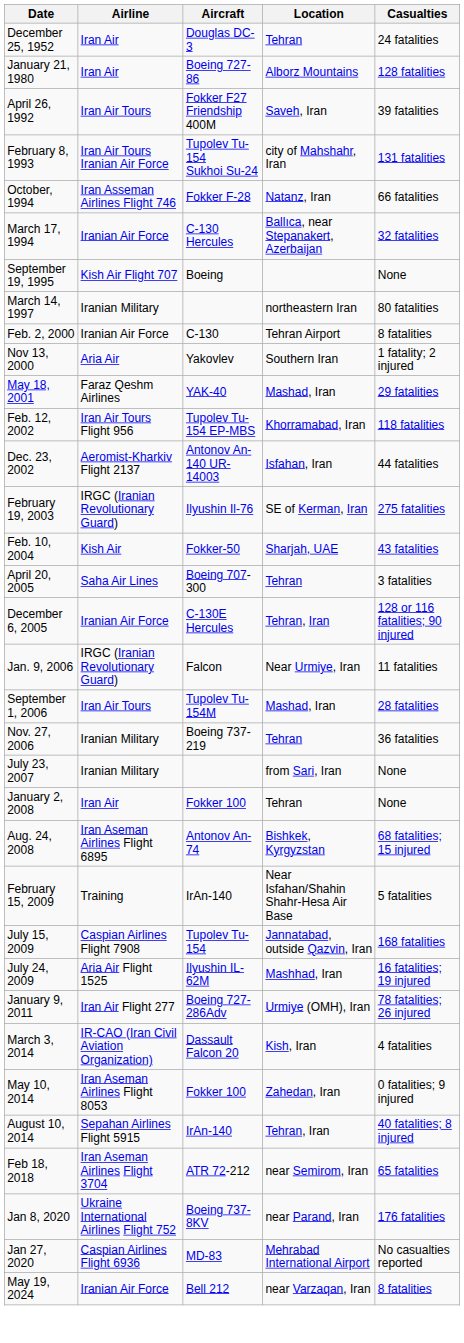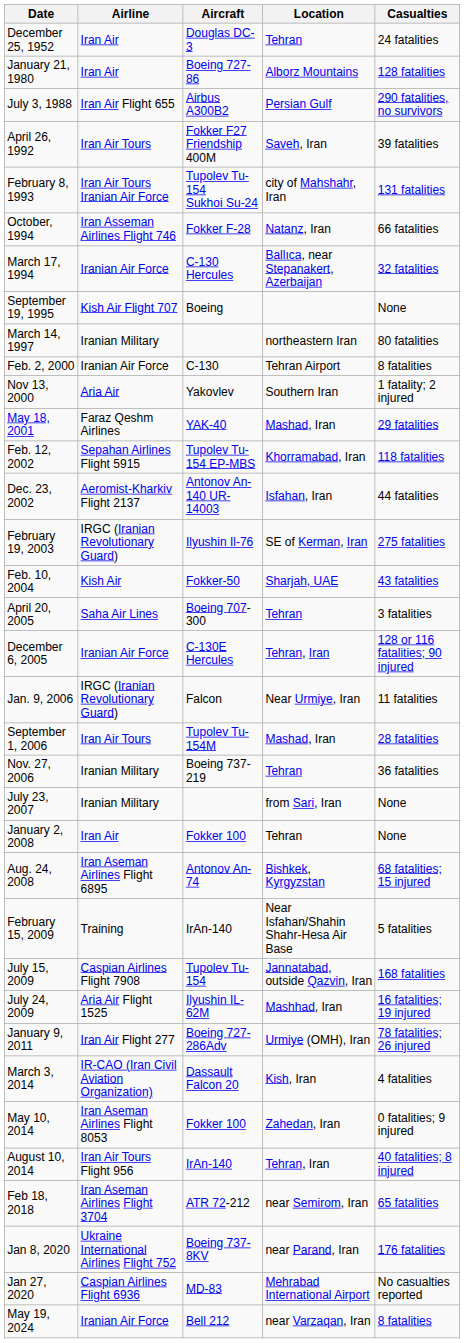+ row: July 3, 1988 | Iran Air Flight 655 | Airbus A300B2 | Persian Gulf | 290 fatalities, no survivors
Feb. 12, 2002 | Airline: Iran Air Tours Flight 956 -> Sepahan Airlines Flight 5915
August 10, 2014 | Airline: Sepahan Airlines Flight 5915 -> Iran Air Tours Flight 956
